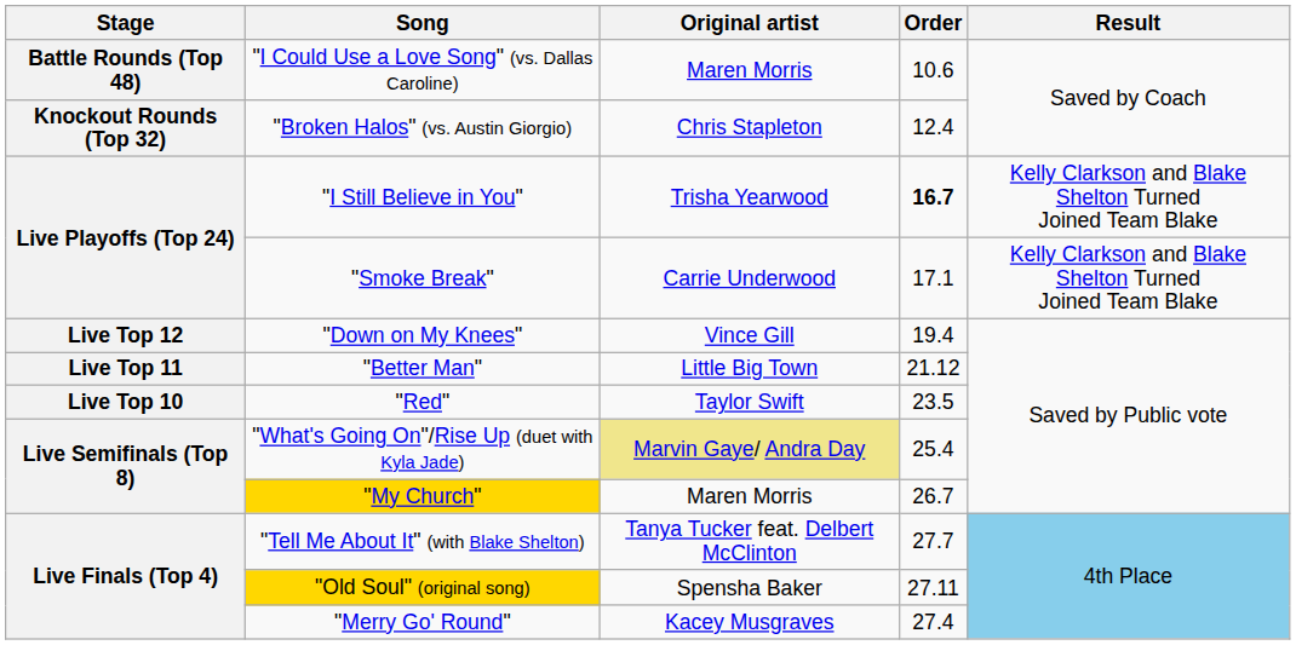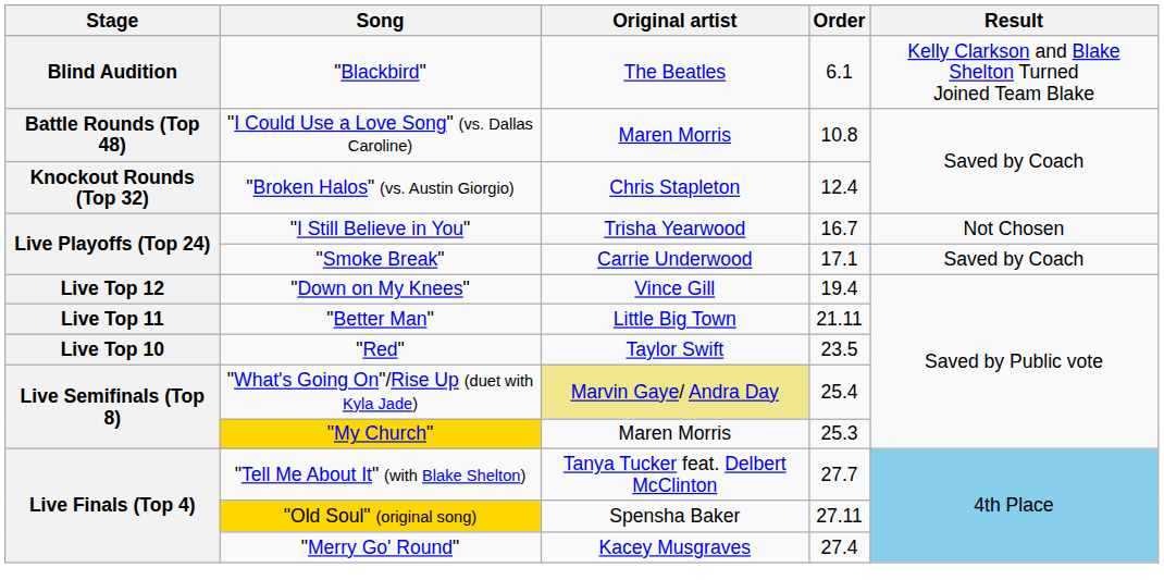+ row: Blind Audition | "Blackbird" | The Beatles | 6.1 | Kelly Clarkson and Blake Shelton Turned Joined Team Blake
"I Could Use a Love Song" (vs. Dallas Caroline) | Order: 10.6 -> 10.8
"I Still Believe in You" | Order: bold -> normal
"I Still Believe in You" | Result: Kelly Clarkson and Blake Shelton Turned Joined Team Blake -> Not Chosen
"Smoke Break" | Result: Kelly Clarkson and Blake Shelton Turned Joined Team Blake -> Saved by Coach
"Better Man" | Order: 21.12 -> 21.11
"My Church" | Order: 26.7 -> 25.3
